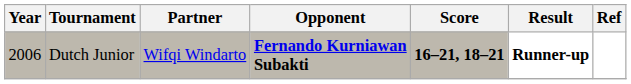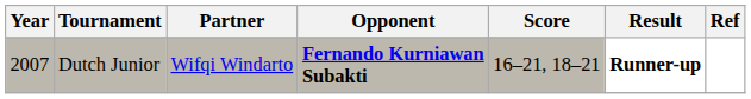Dutch Junior | Year: 2006 -> 2007
Dutch Junior | Score: bold -> normal
